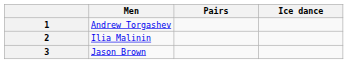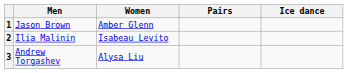+ column: Women | Amber Glenn | Isabeau Levito | Alysa Liu
1 | Men: Andrew Torgashev -> Jason Brown
3 | Men: Jason Brown -> Andrew Torgashev
